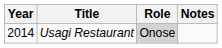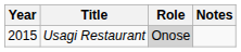Usagi Restaurant | Year: 2014 -> 2015
